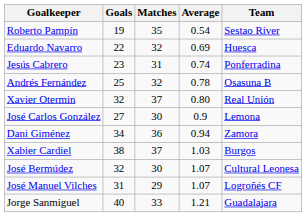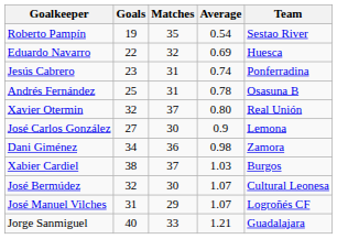Andrés Fernández | Matches: 32 -> 31
Dani Giménez | Average: 0.94 -> 0.98
